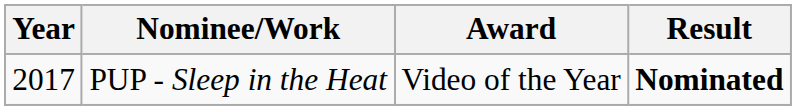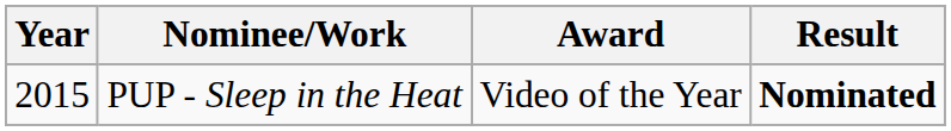PUP - Sleep in the Heat | Year: 2017 -> 2015
